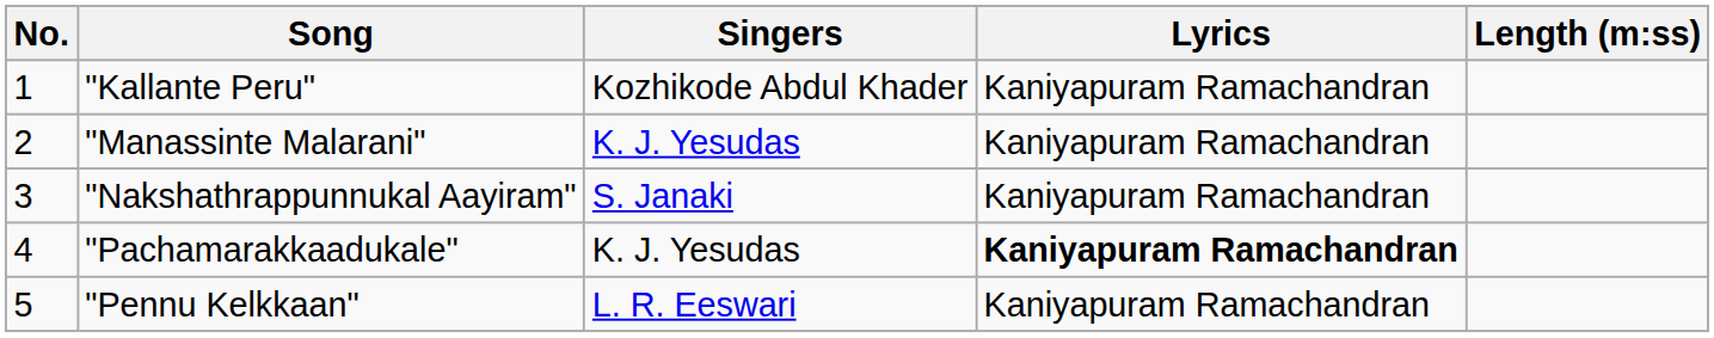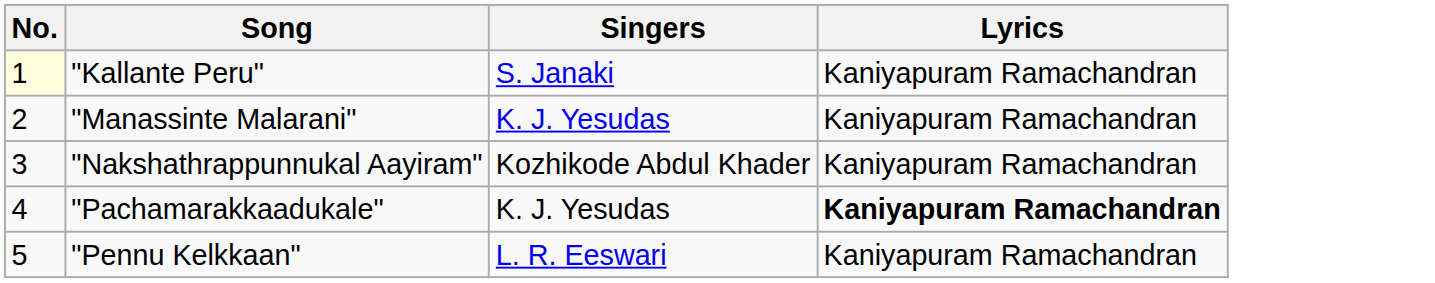- column: Length (m:ss)
"Kallante Peru" | No.: no background -> lightyellow background
"Kallante Peru" | Singers: Kozhikode Abdul Khader -> S. Janaki
"Nakshathrappunnukal Aayiram" | Singers: S. Janaki -> Kozhikode Abdul Khader
